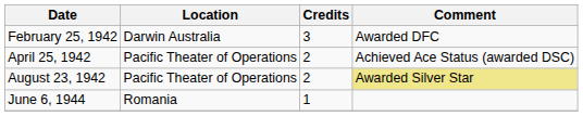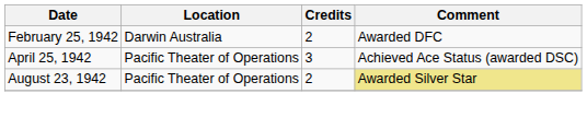February 25, 1942 | Credits: 3 -> 2
April 25, 1942 | Credits: 2 -> 3
- row: June 6, 1944 | Romania | 1
